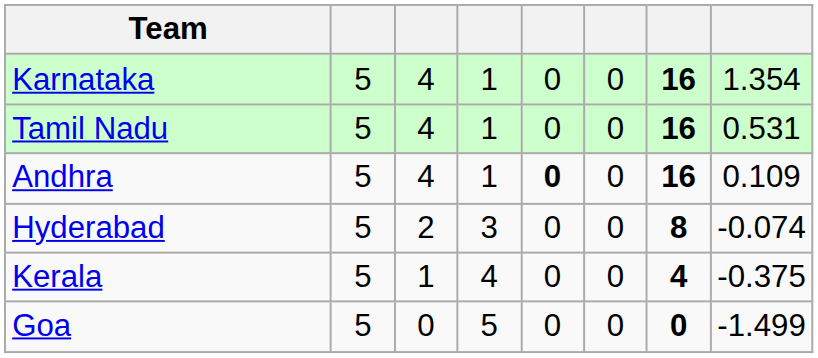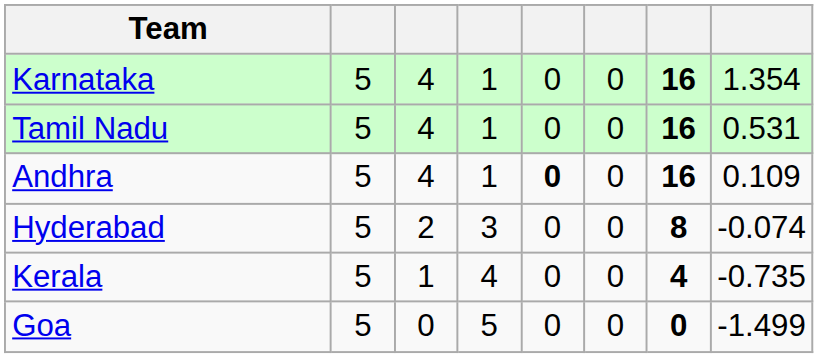Kerala | column 8: -0.375 -> -0.735
